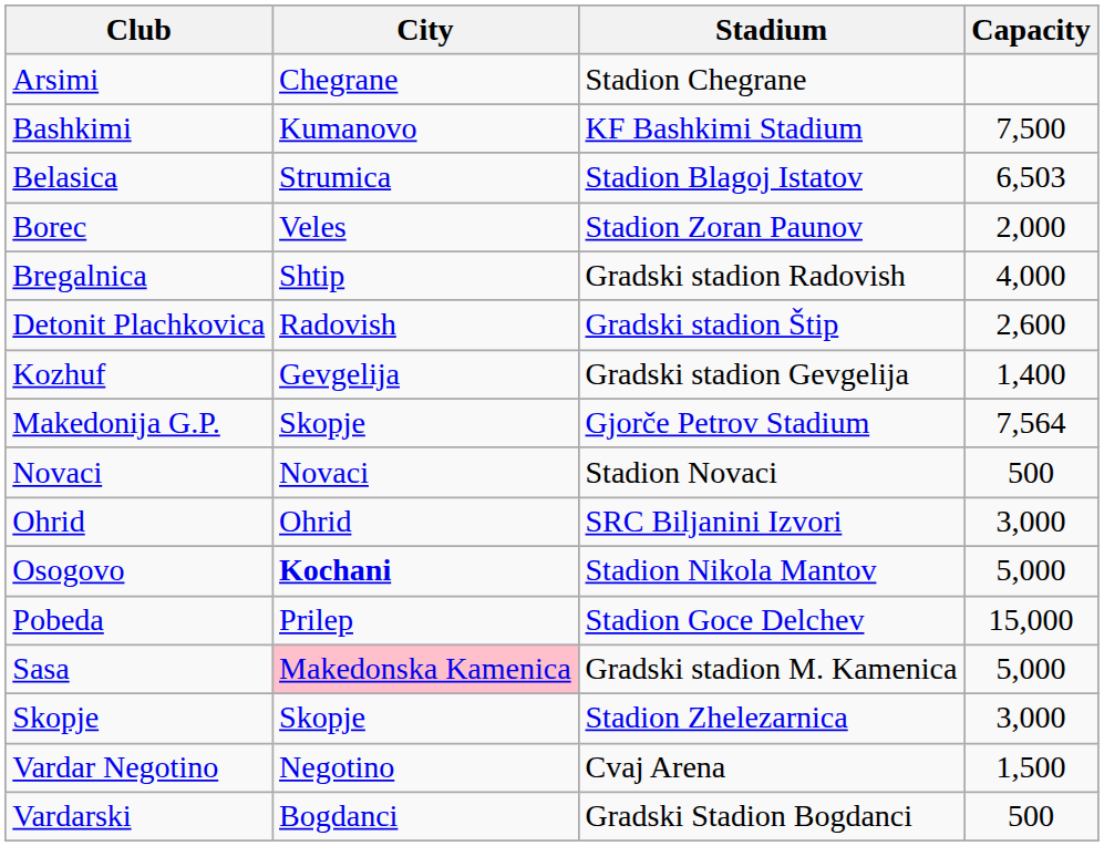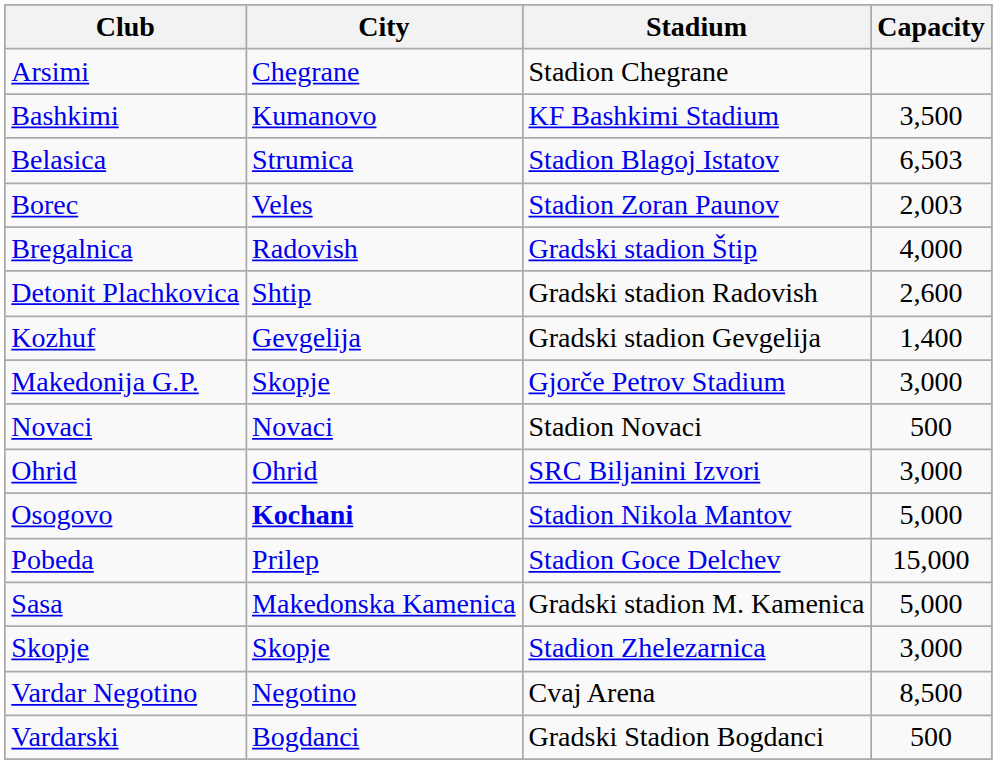Bashkimi | Capacity: 7,500 -> 3,500
Borec | Capacity: 2,000 -> 2,003
Bregalnica | City: Shtip -> Radovish
Bregalnica | Stadium: Gradski stadion Radovish -> Gradski stadion Štip
Detonit Plachkovica | City: Radovish -> Shtip
Detonit Plachkovica | Stadium: Gradski stadion Štip -> Gradski stadion Radovish
Makedonija G.P. | Capacity: 7,564 -> 3,000
Sasa | City: pink background -> no background
Vardar Negotino | Capacity: 1,500 -> 8,500
